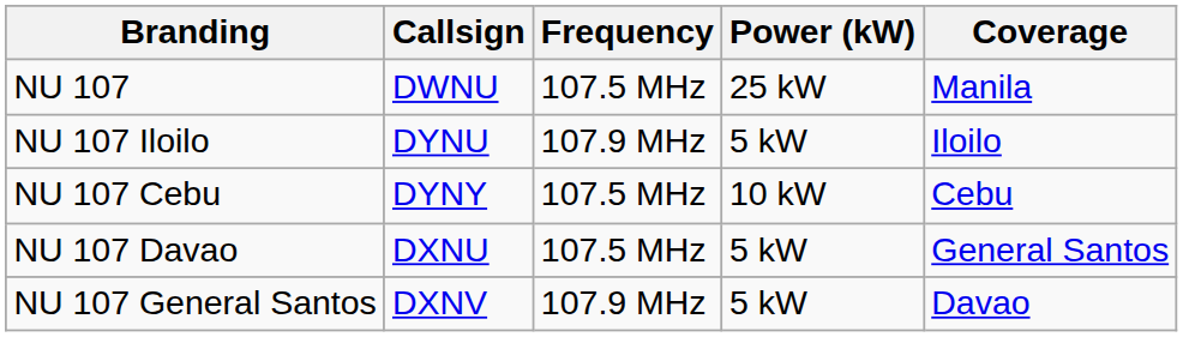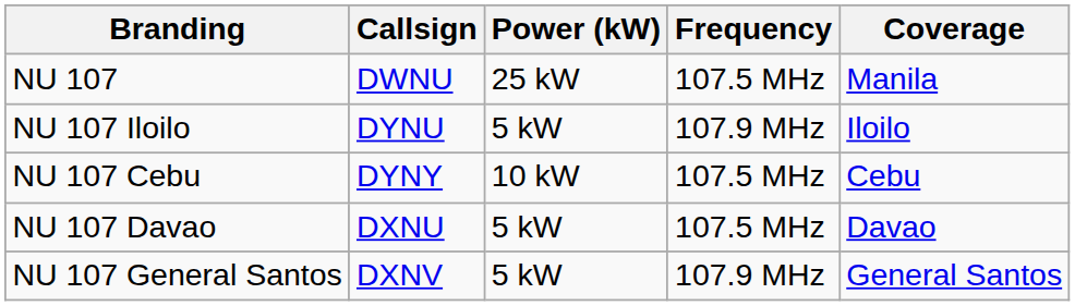columns swapped: Frequency <-> Power (kW)
NU 107 Davao | Coverage: General Santos -> Davao
NU 107 General Santos | Coverage: Davao -> General Santos
